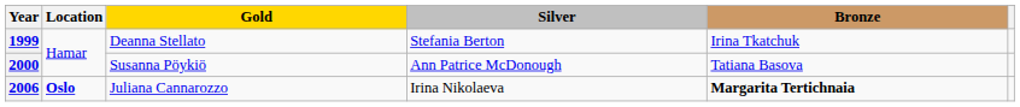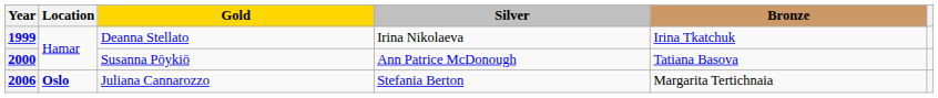1999 | Silver: Stefania Berton -> Irina Nikolaeva
2006 | Silver: Irina Nikolaeva -> Stefania Berton
2006 | Bronze: bold -> normal
